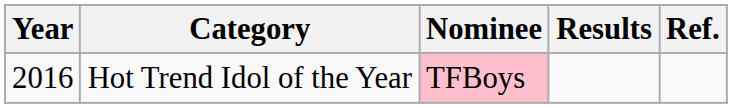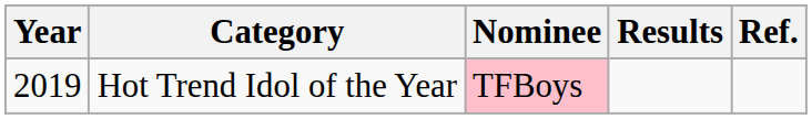Hot Trend Idol of the Year | Year: 2016 -> 2019
